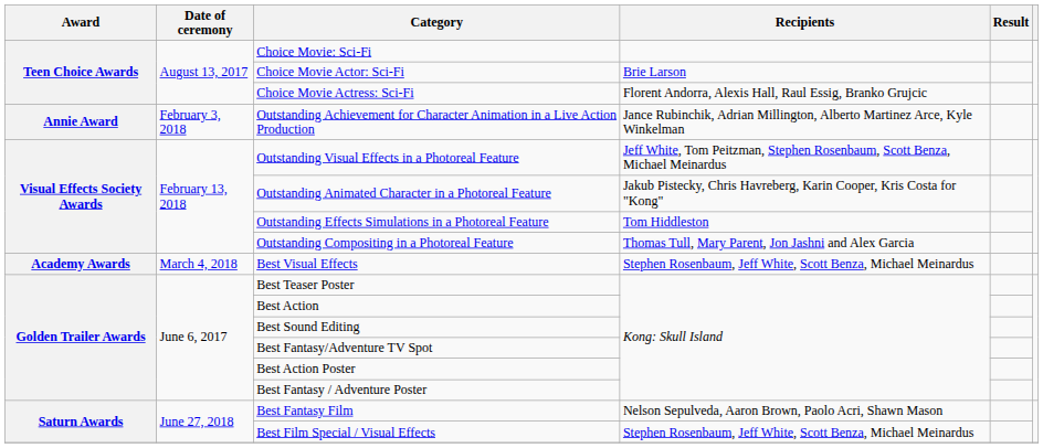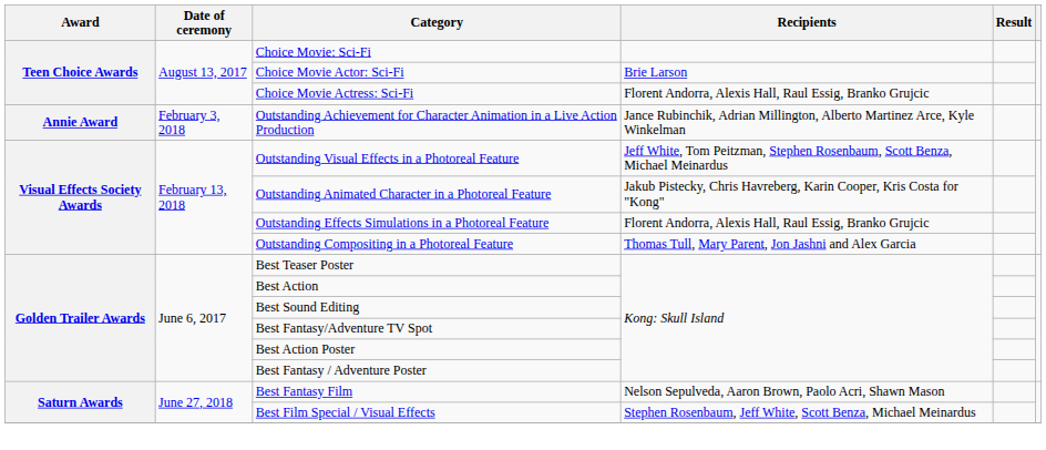Outstanding Effects Simulations in a Photoreal Feature | Recipients: Tom Hiddleston -> Florent Andorra, Alexis Hall, Raul Essig, Branko Grujcic
- row: Academy Awards | March 4, 2018 | Best Visual Effects | Stephen Rosenbaum, Jeff White, Scott Benza, Michael Meinardus
